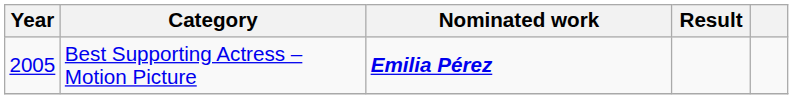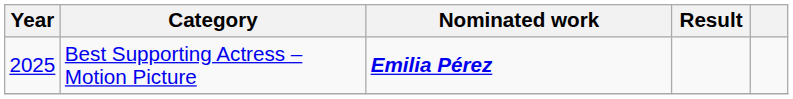Best Supporting Actress – Motion Picture | Year: 2005 -> 2025
